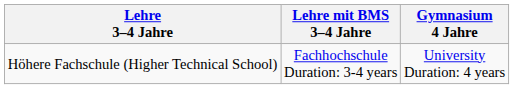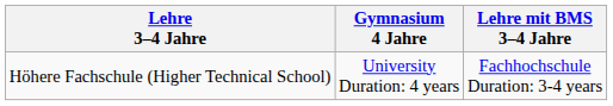columns swapped: Lehre mit BMS 3–4 Jahre <-> Gymnasium 4 Jahre
